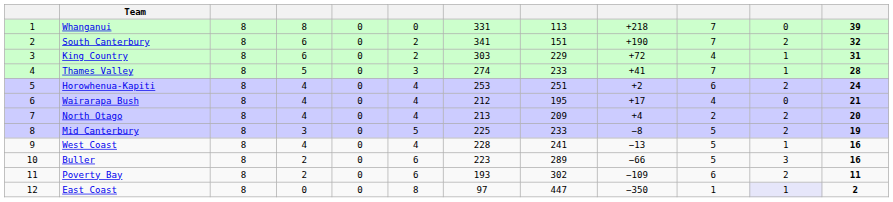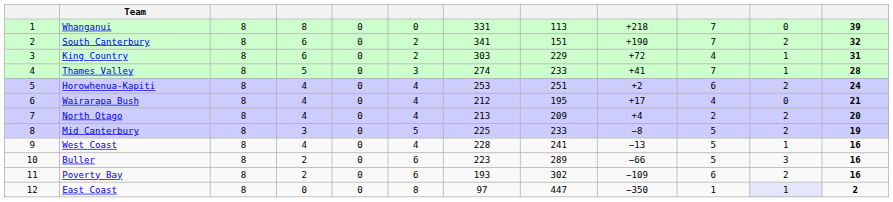Poverty Bay | column 12: 11 -> 16
